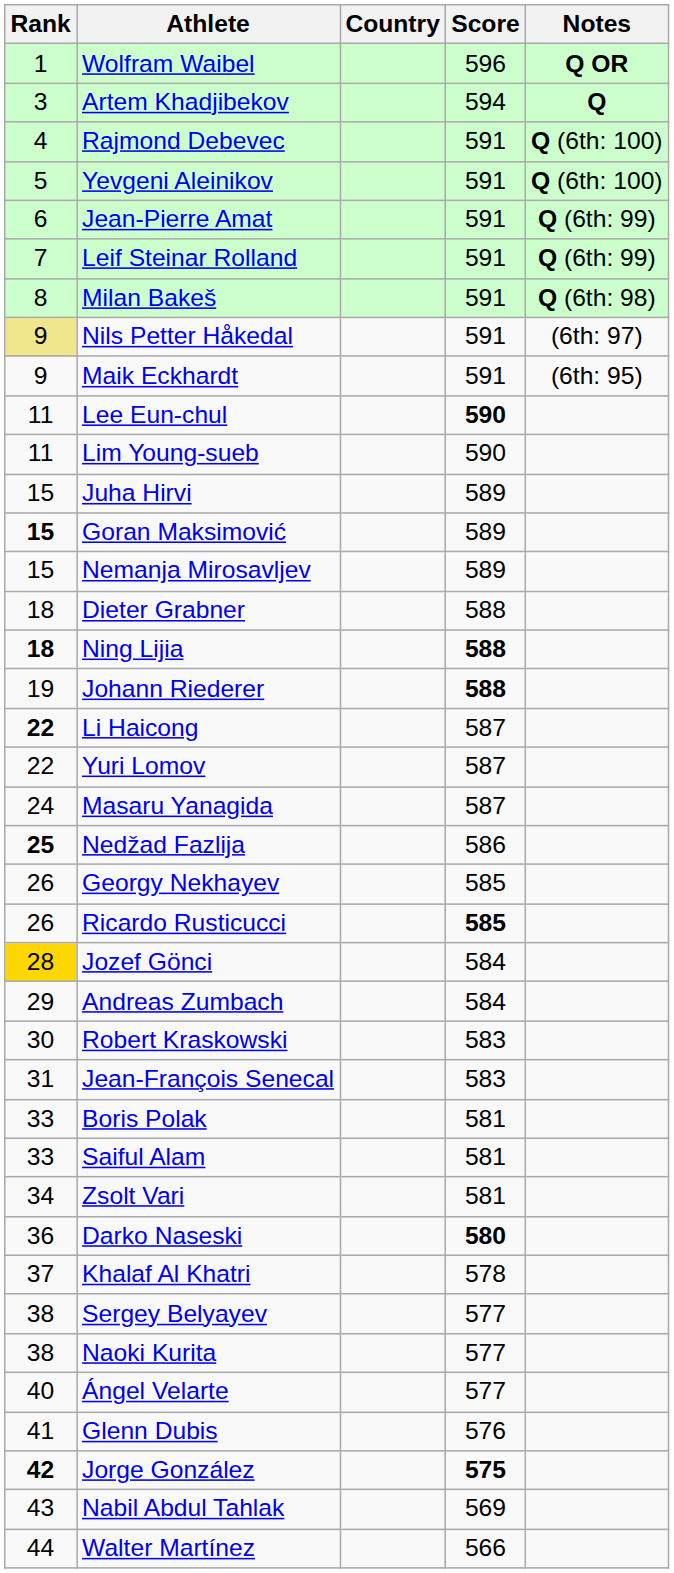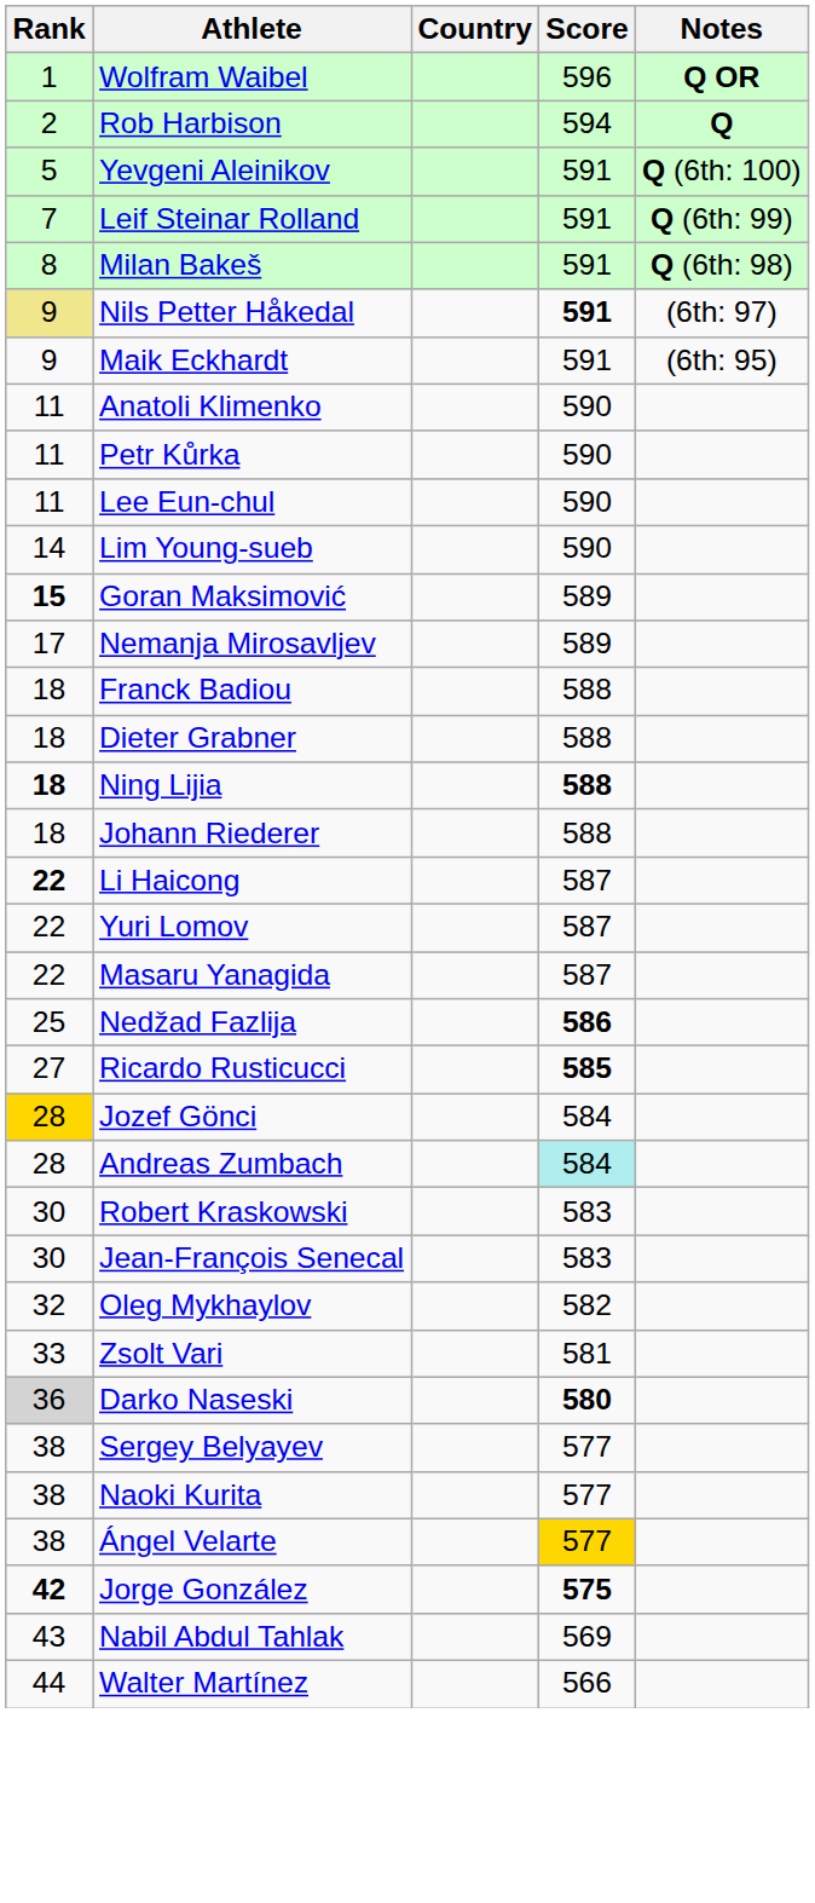+ row: 2 | Rob Harbison | 594 | Q
- row: 3 | Artem Khadjibekov | 594 | Q
- row: 4 | Rajmond Debevec | 591 | Q (6th: 100)
- row: 6 | Jean-Pierre Amat | 591 | Q (6th: 99)
Nils Petter Håkedal | Score: normal -> bold
+ row: 11 | Anatoli Klimenko | 590
+ row: 11 | Petr Kůrka | 590
Lee Eun-chul | Score: bold -> normal
Lim Young-sueb | Rank: 11 -> 14
- row: 15 | Juha Hirvi | 589
Nemanja Mirosavljev | Rank: 15 -> 17
+ row: 18 | Franck Badiou | 588
Johann Riederer | Rank: 19 -> 18
Johann Riederer | Score: bold -> normal
Masaru Yanagida | Rank: 24 -> 22
Nedžad Fazlija | Rank: bold -> normal
Nedžad Fazlija | Score: normal -> bold
- row: 26 | Georgy Nekhayev | 585
Ricardo Rusticucci | Rank: 26 -> 27
Andreas Zumbach | Rank: 29 -> 28
Andreas Zumbach | Score: no background -> paleturquoise background
Jean-François Senecal | Rank: 31 -> 30
+ row: 32 | Oleg Mykhaylov | 582
- row: 33 | Boris Polak | 581
- row: 33 | Saiful Alam | 581
Zsolt Vari | Rank: 34 -> 33
Darko Naseski | Rank: no background -> lightgrey background
- row: 37 | Khalaf Al Khatri | 578
Ángel Velarte | Rank: 40 -> 38
Ángel Velarte | Score: no background -> gold background
- row: 41 | Glenn Dubis | 576
